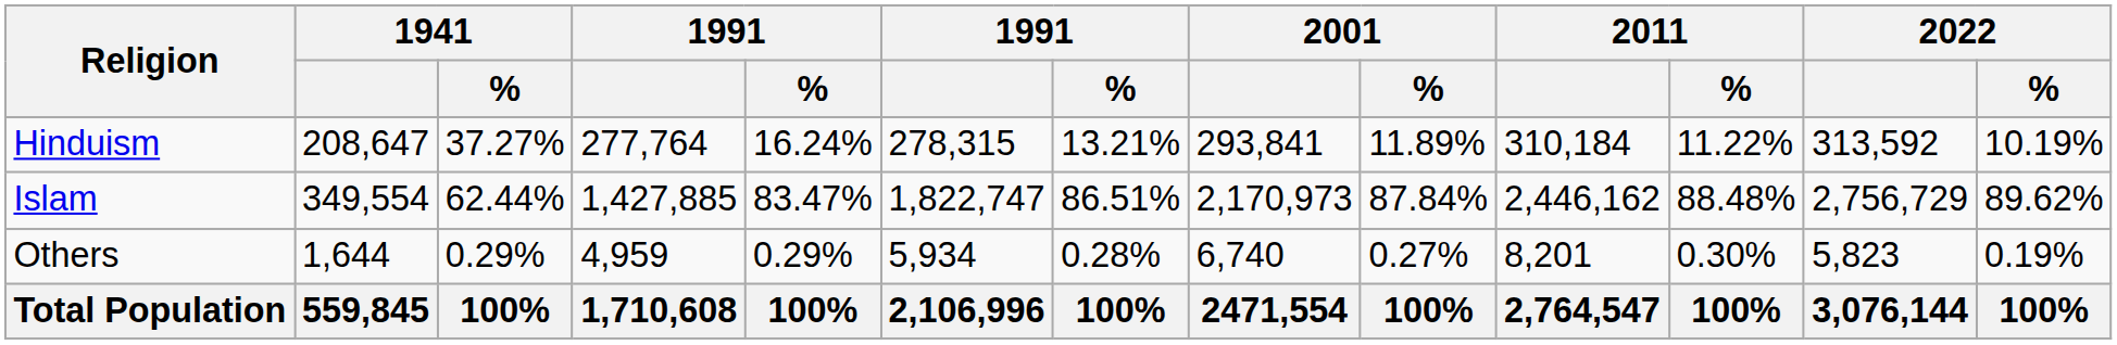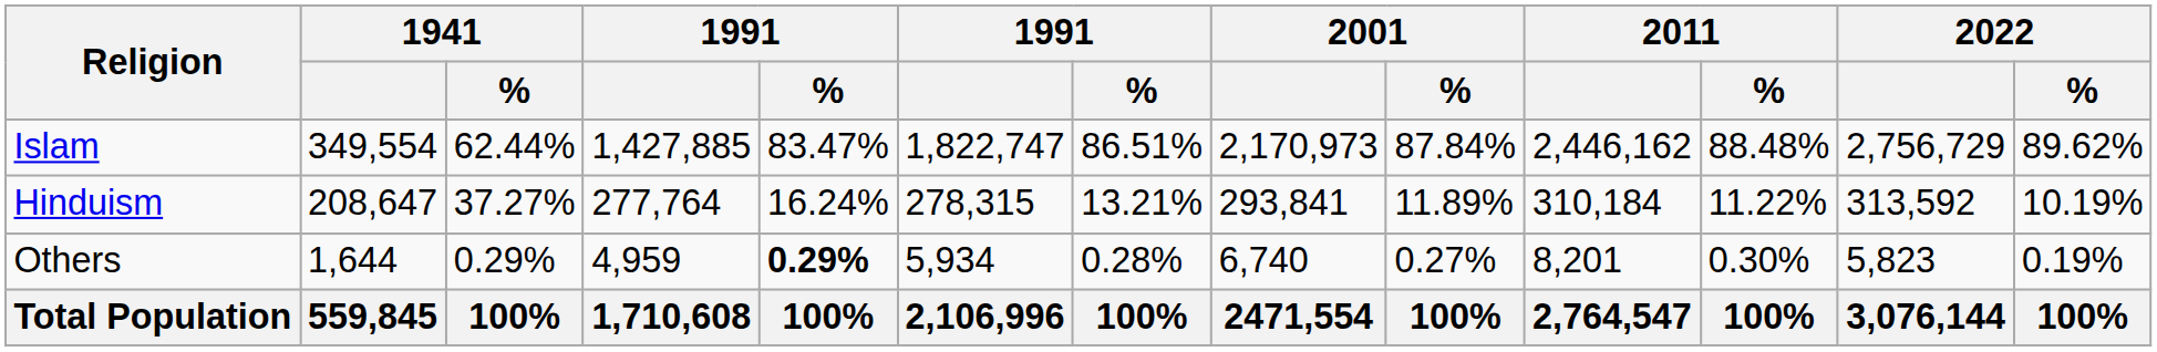rows swapped: Islam <-> Hinduism
Others | column 5: normal -> bold
